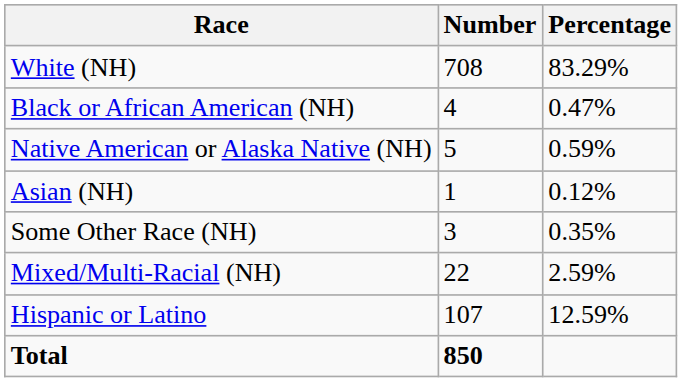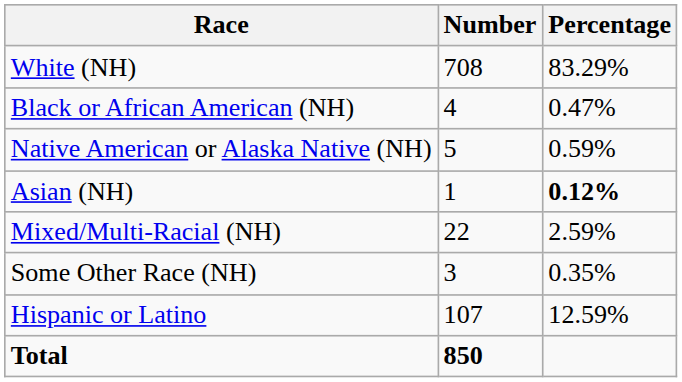Asian (NH) | Percentage: normal -> bold
rows swapped: Some Other Race (NH) <-> Mixed/Multi-Racial (NH)
